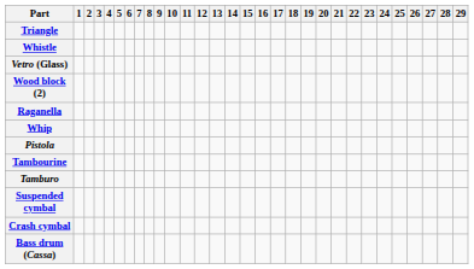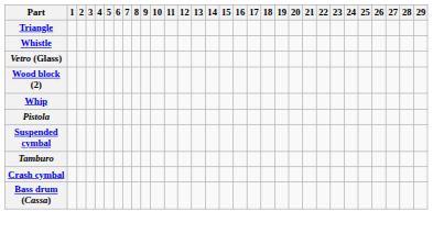- row: Raganella
- row: Tambourine
rows swapped: Tamburo <-> Suspended cymbal
